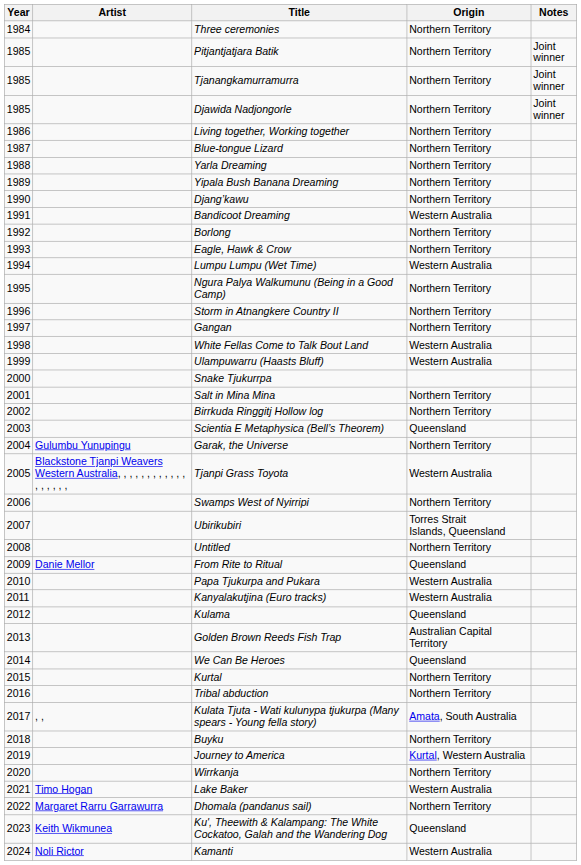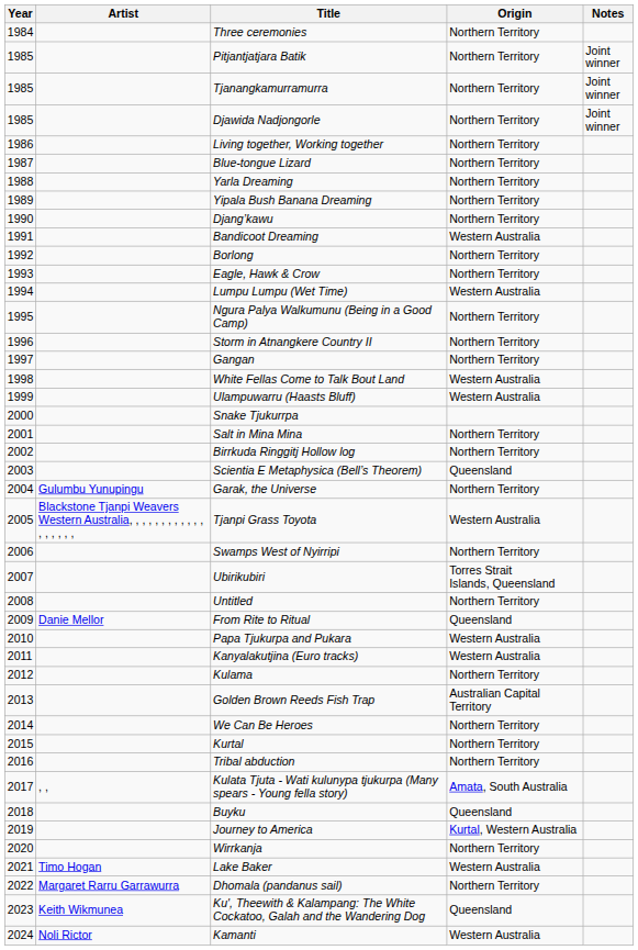Kulama | Origin: Queensland -> Northern Territory
We Can Be Heroes | Origin: Queensland -> Northern Territory
Buyku | Origin: Northern Territory -> Queensland
